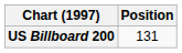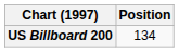US Billboard 200 | Position: 131 -> 134
